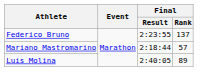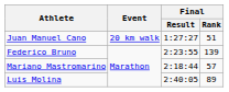+ row: Juan Manuel Cano | 20 km walk | 1:27:27 | 51
Federico Bruno | Final / Rank: 137 -> 139
